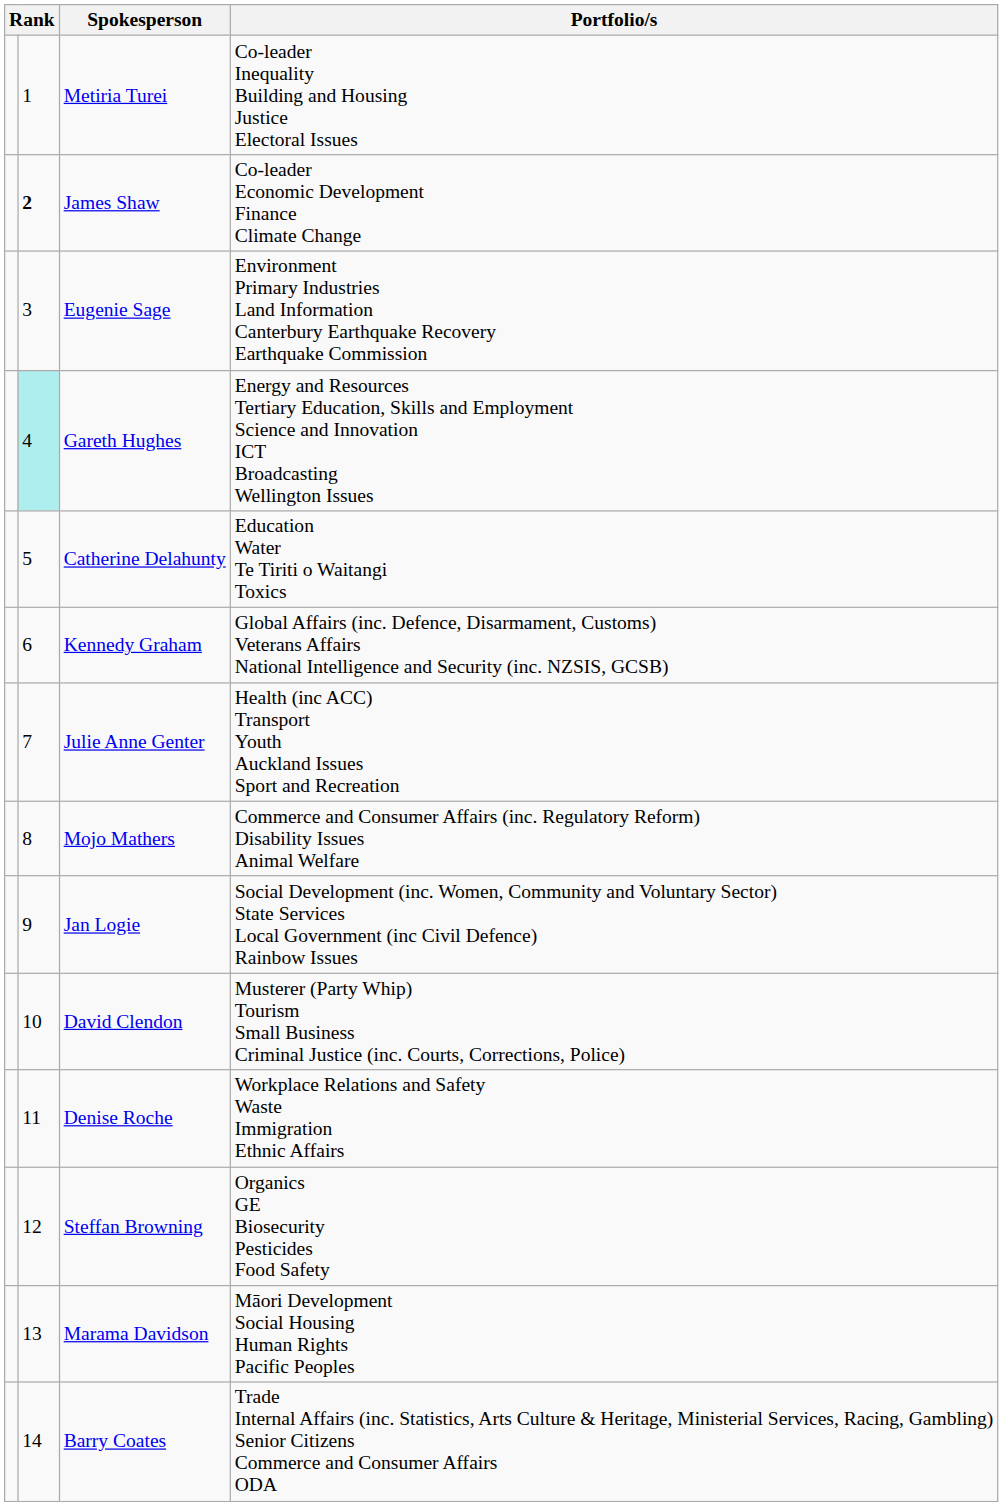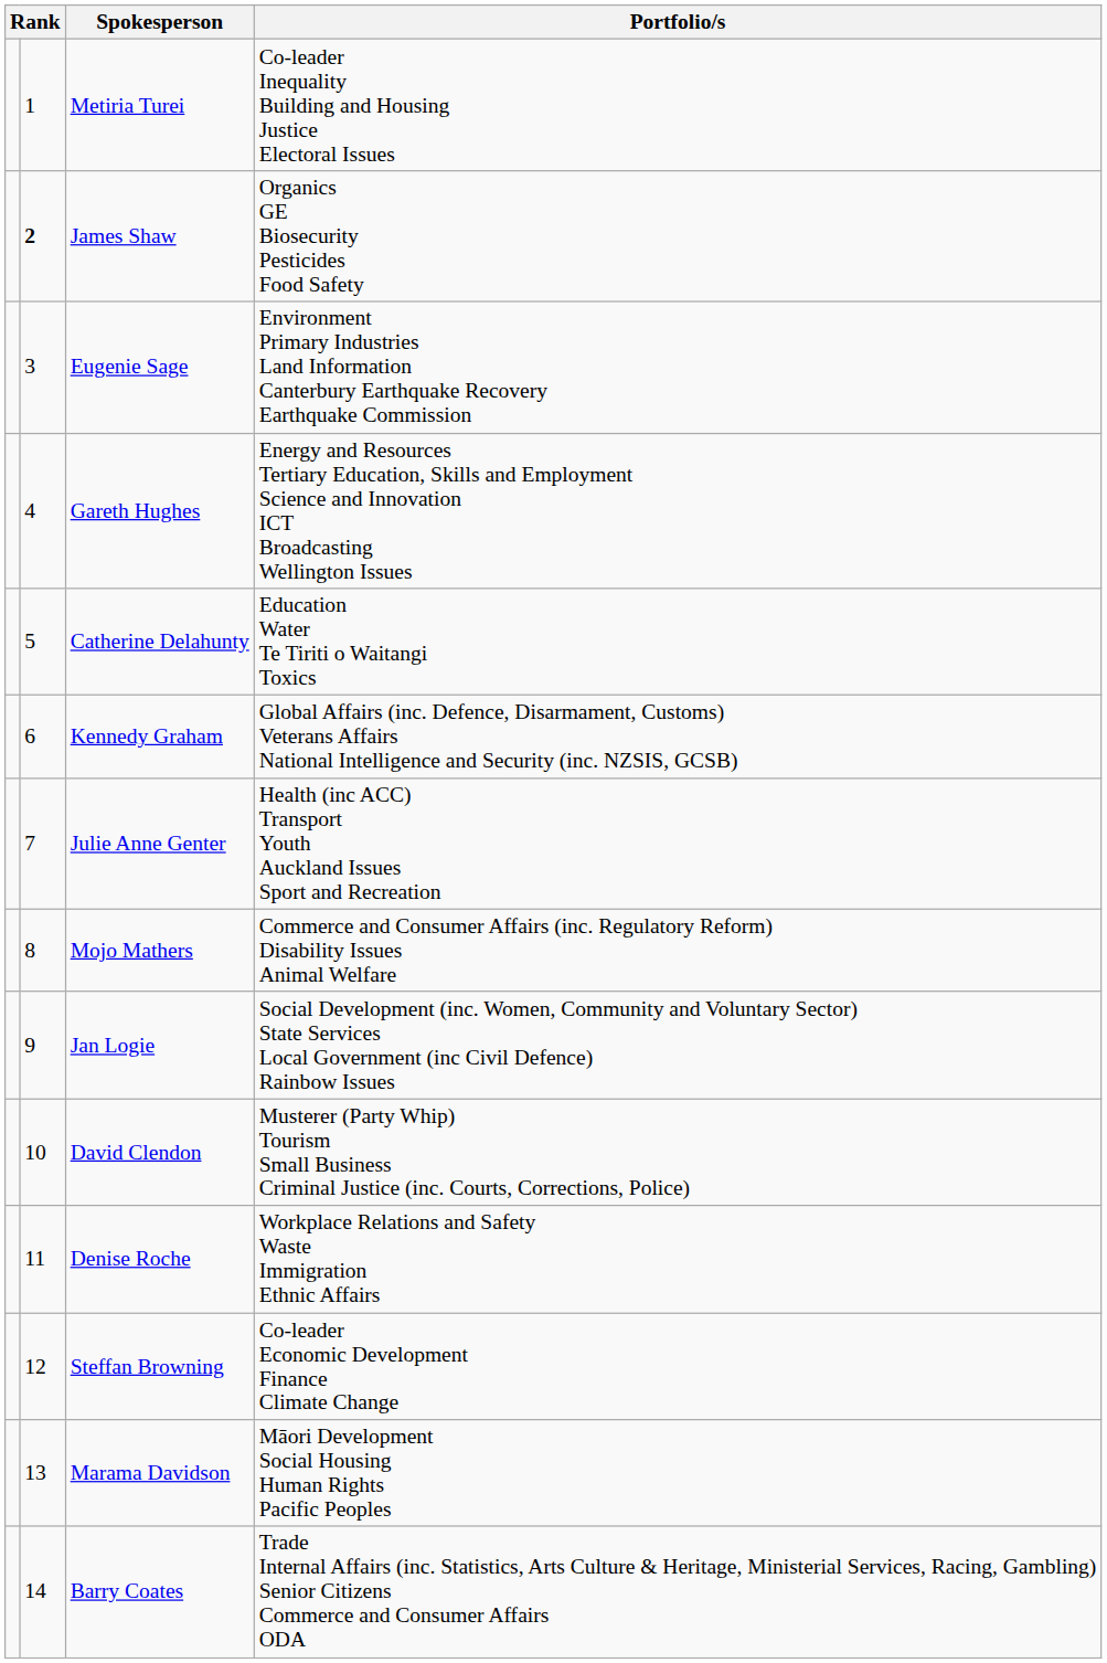James Shaw | Portfolio/s: Co-leader Economic Development Finance Climate Change -> Organics GE Biosecurity Pesticides Food Safety
Gareth Hughes | column 2: paleturquoise background -> no background
Steffan Browning | Portfolio/s: Organics GE Biosecurity Pesticides Food Safety -> Co-leader Economic Development Finance Climate Change
